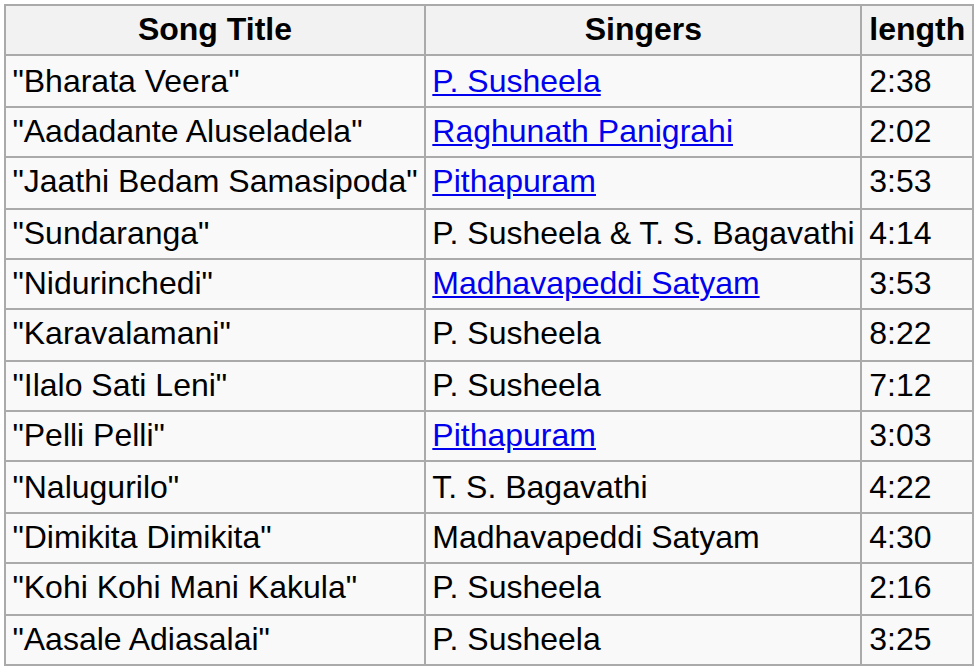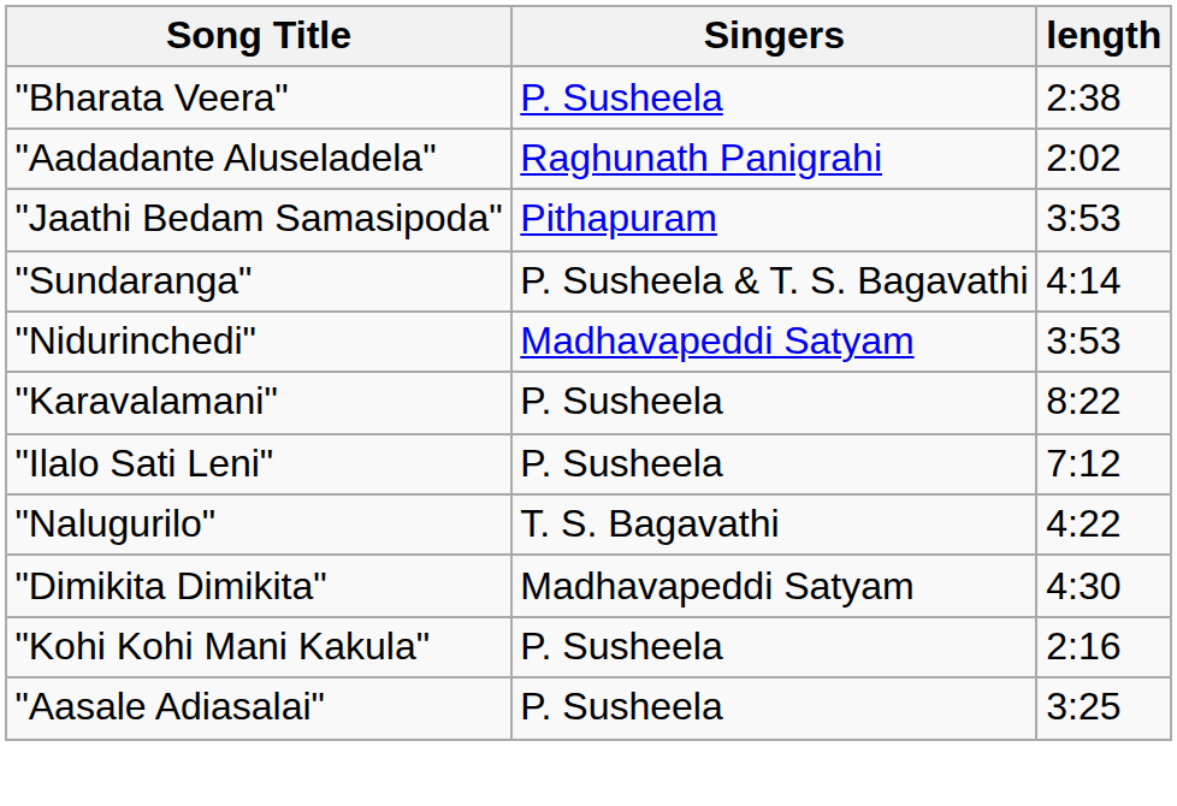- row: "Pelli Pelli" | Pithapuram | 3:03
